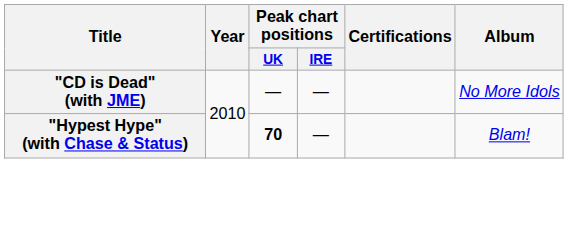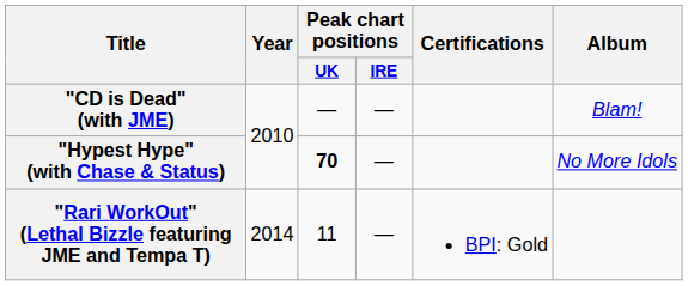"CD is Dead" (with JME) | Album: No More Idols -> Blam!
"Hypest Hype" (with Chase & Status) | Album: Blam! -> No More Idols
+ row: "Rari WorkOut" (Lethal Bizzle featuring JME and Tempa T) | 2014 | 11 | — | BPI: Gold
